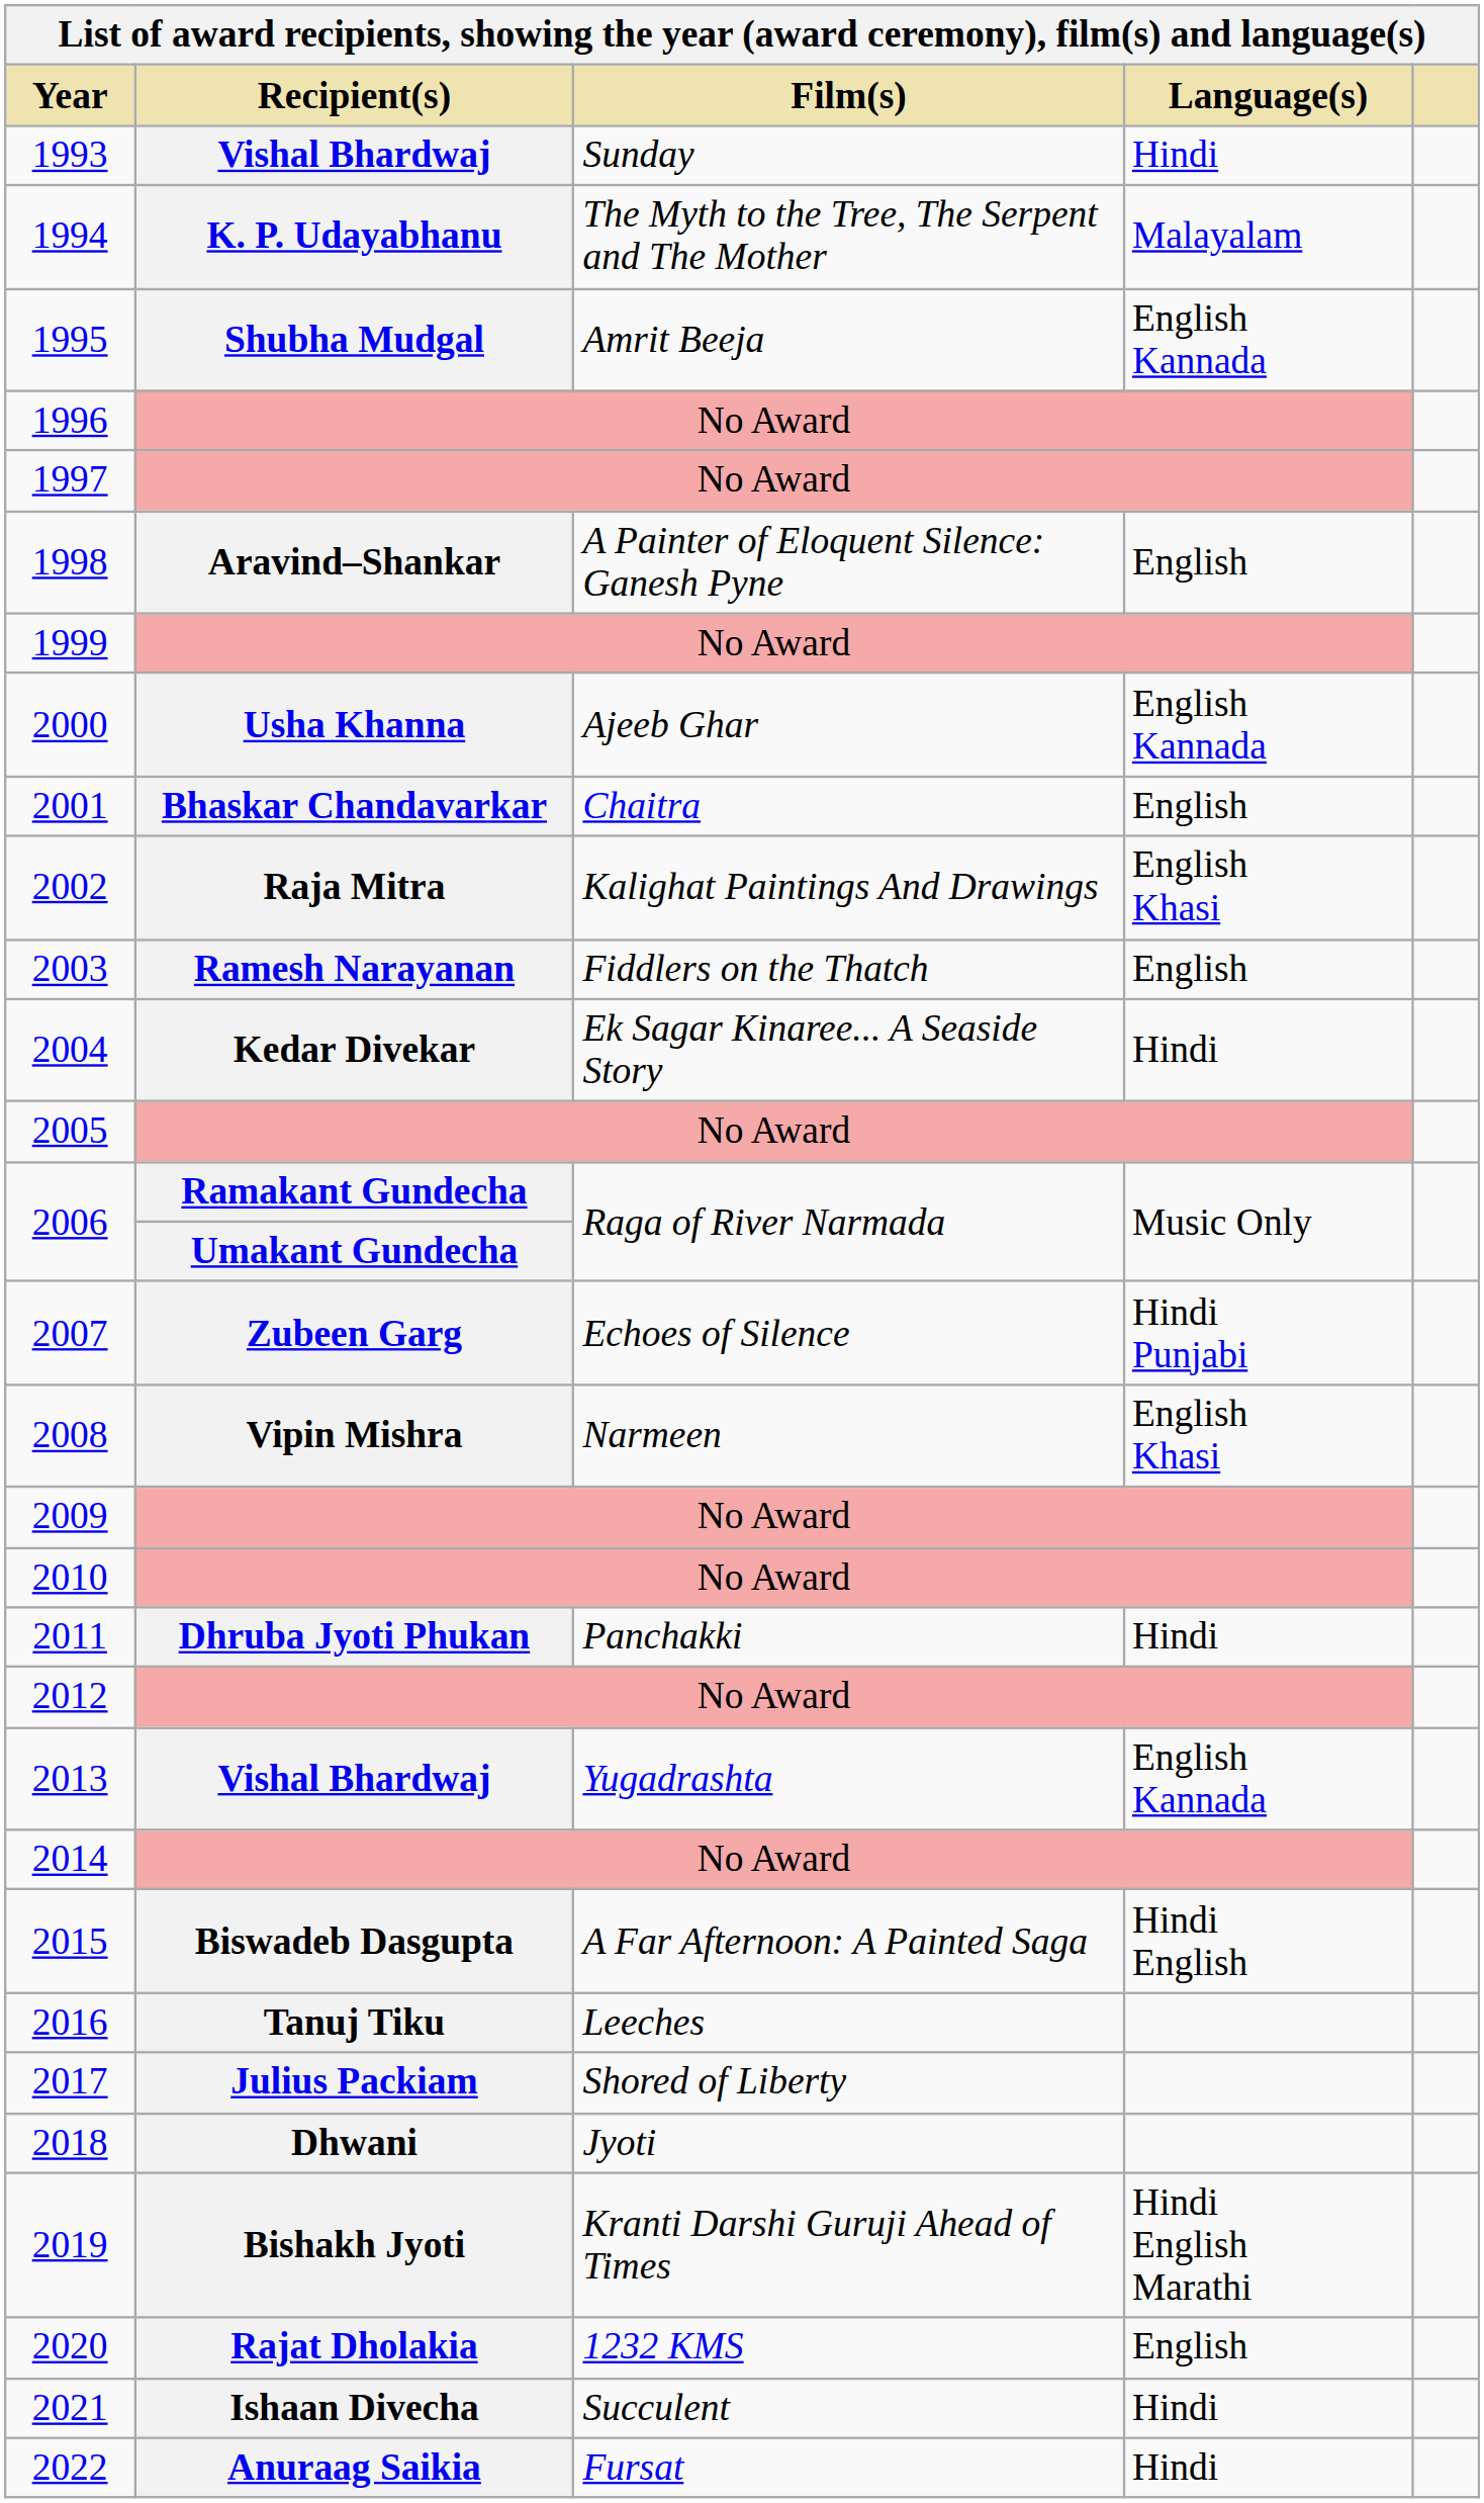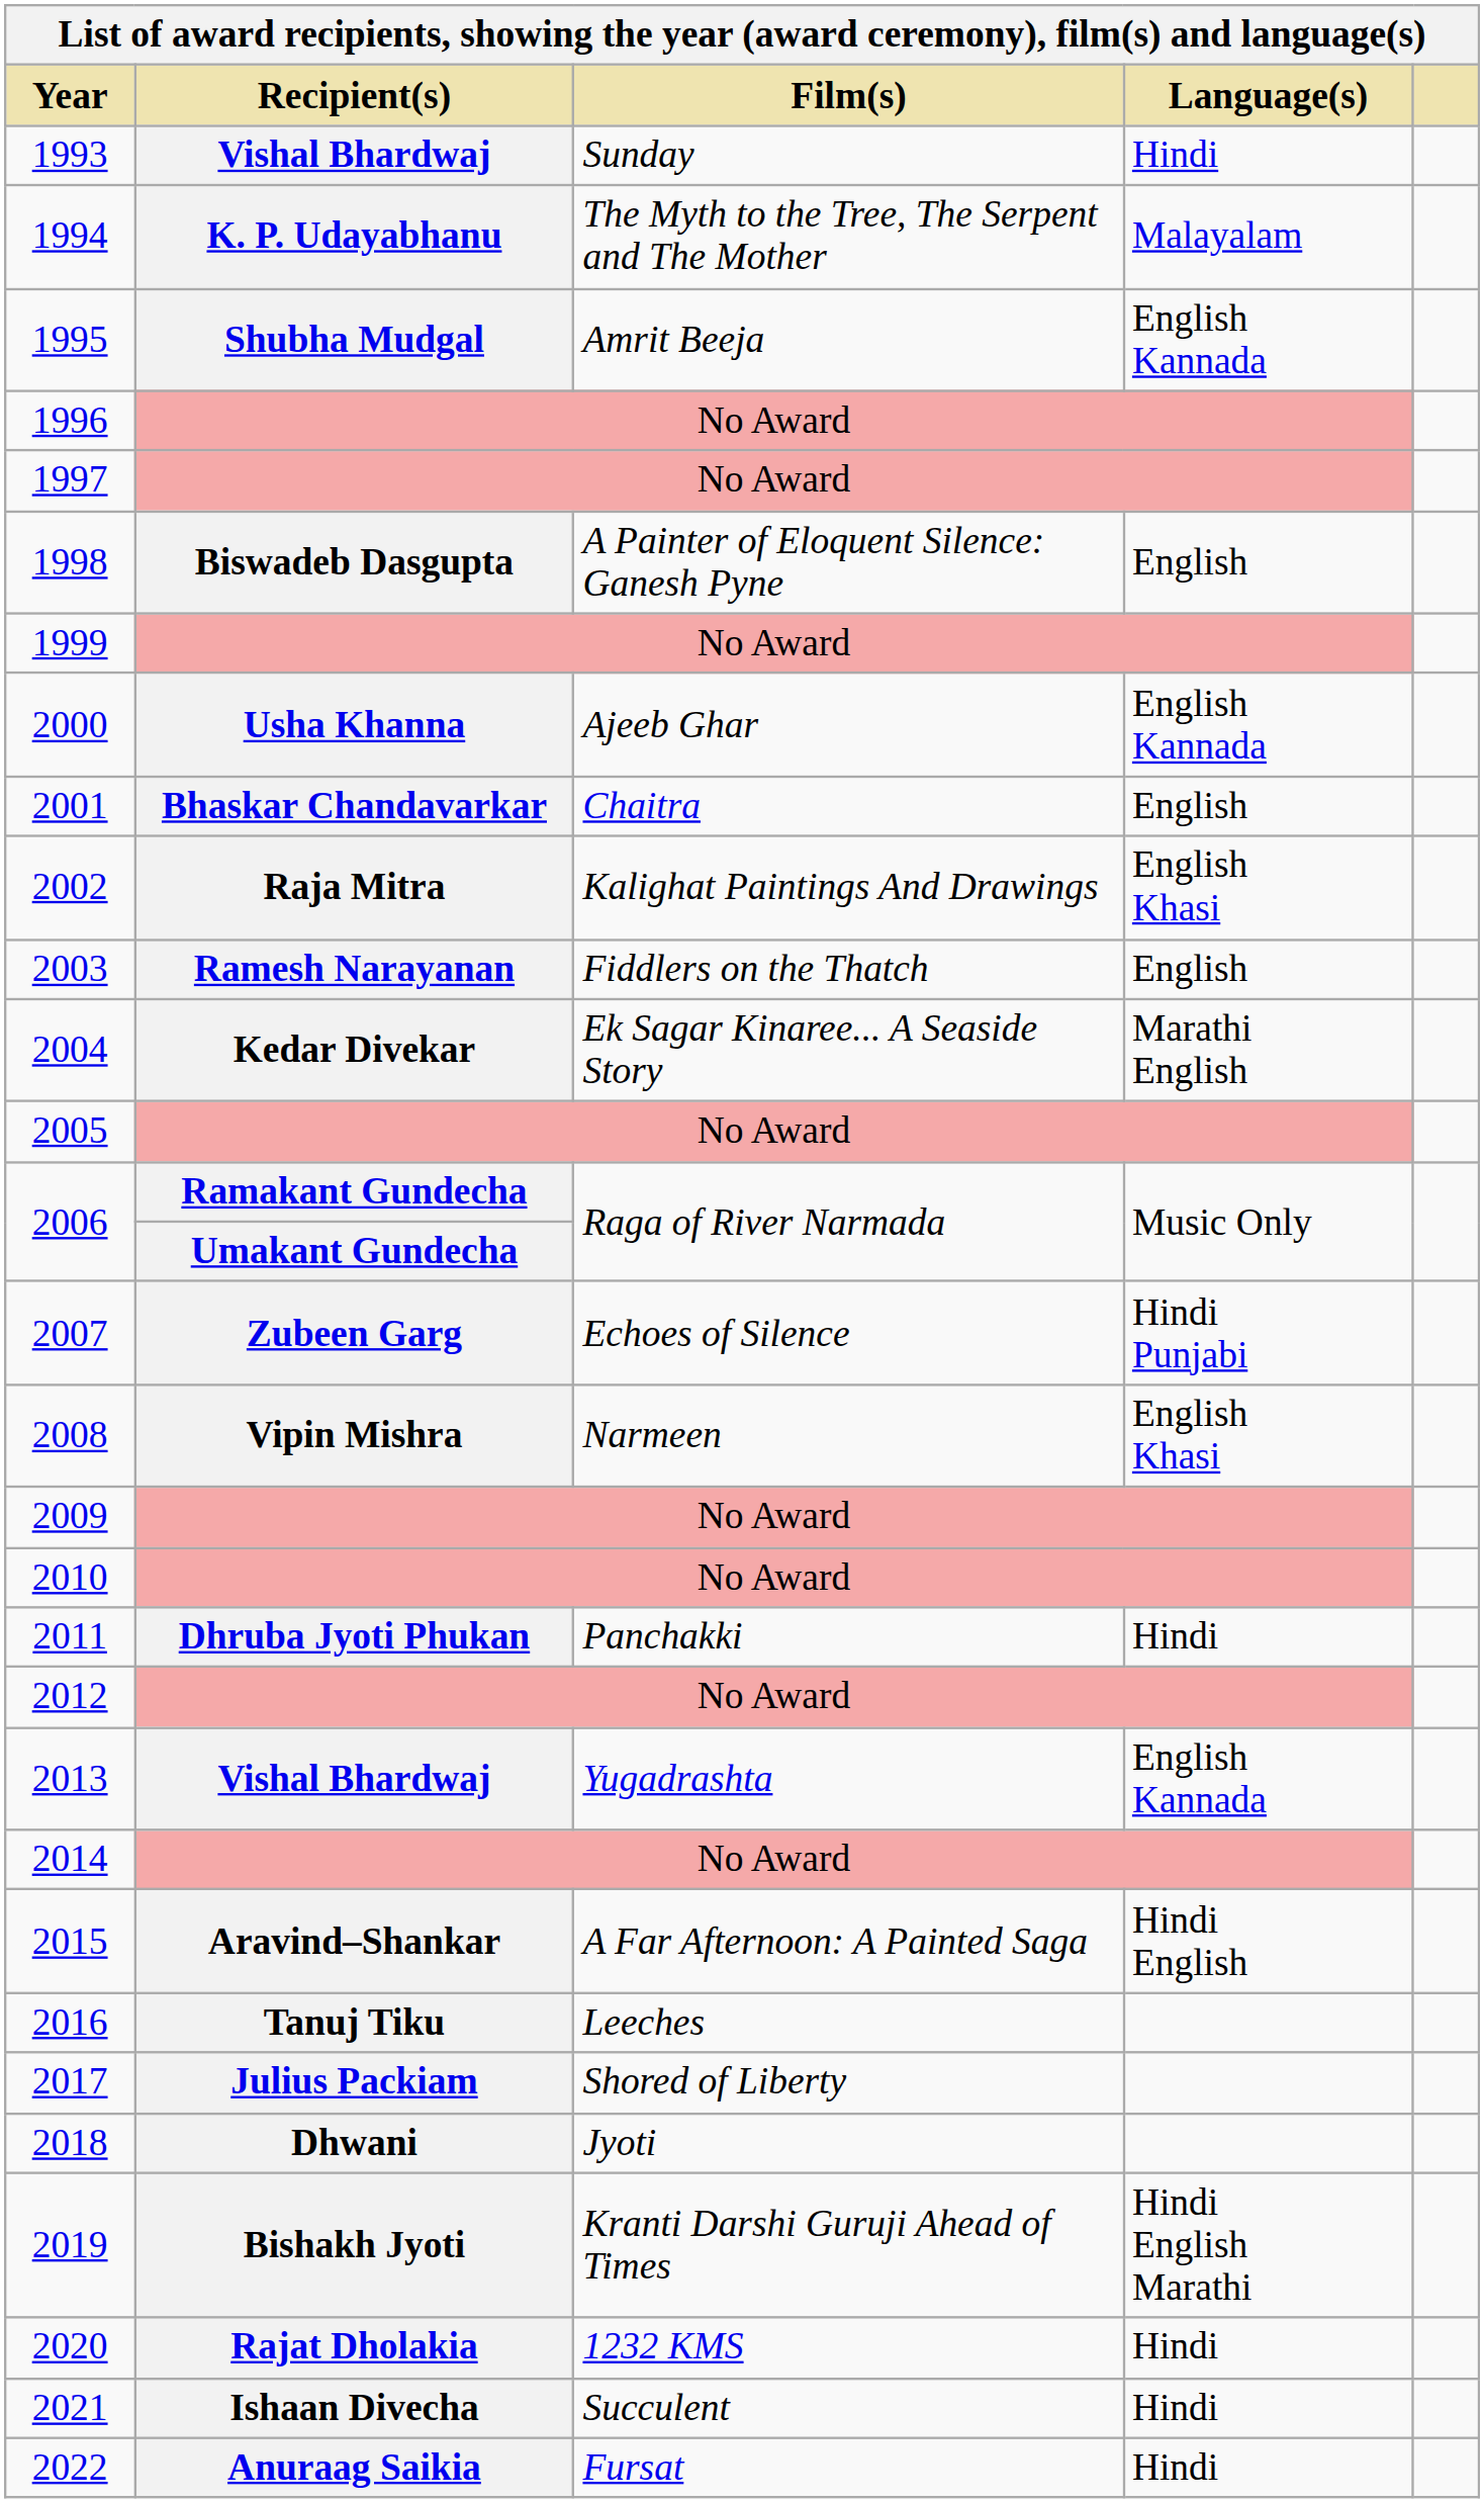1998 | Recipient(s): Aravind–Shankar -> Biswadeb Dasgupta
2004 | Language(s): Hindi -> Marathi English
2015 | Recipient(s): Biswadeb Dasgupta -> Aravind–Shankar
2020 | Language(s): English -> Hindi
